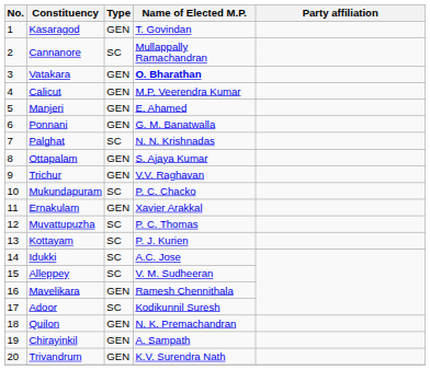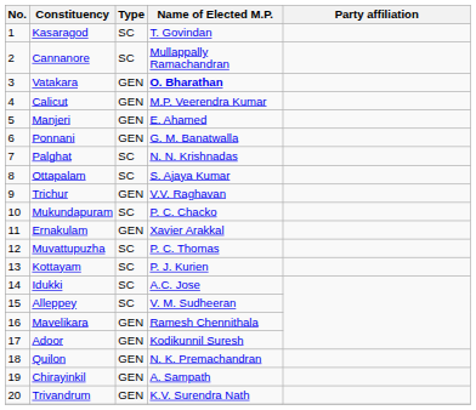Kasaragod | Type: GEN -> SC
Ottapalam | Type: GEN -> SC
Adoor | Type: SC -> GEN
